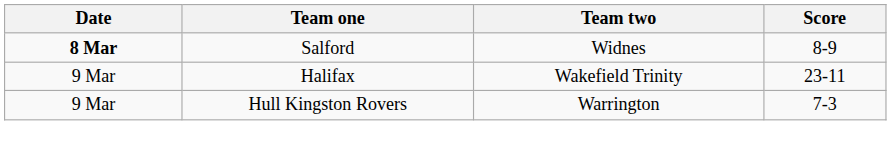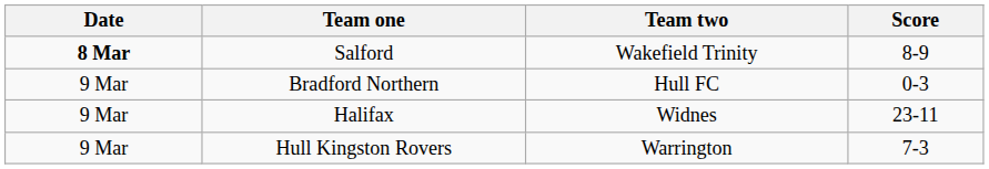Salford | Team two: Widnes -> Wakefield Trinity
+ row: 9 Mar | Bradford Northern | Hull FC | 0-3
Halifax | Team two: Wakefield Trinity -> Widnes
